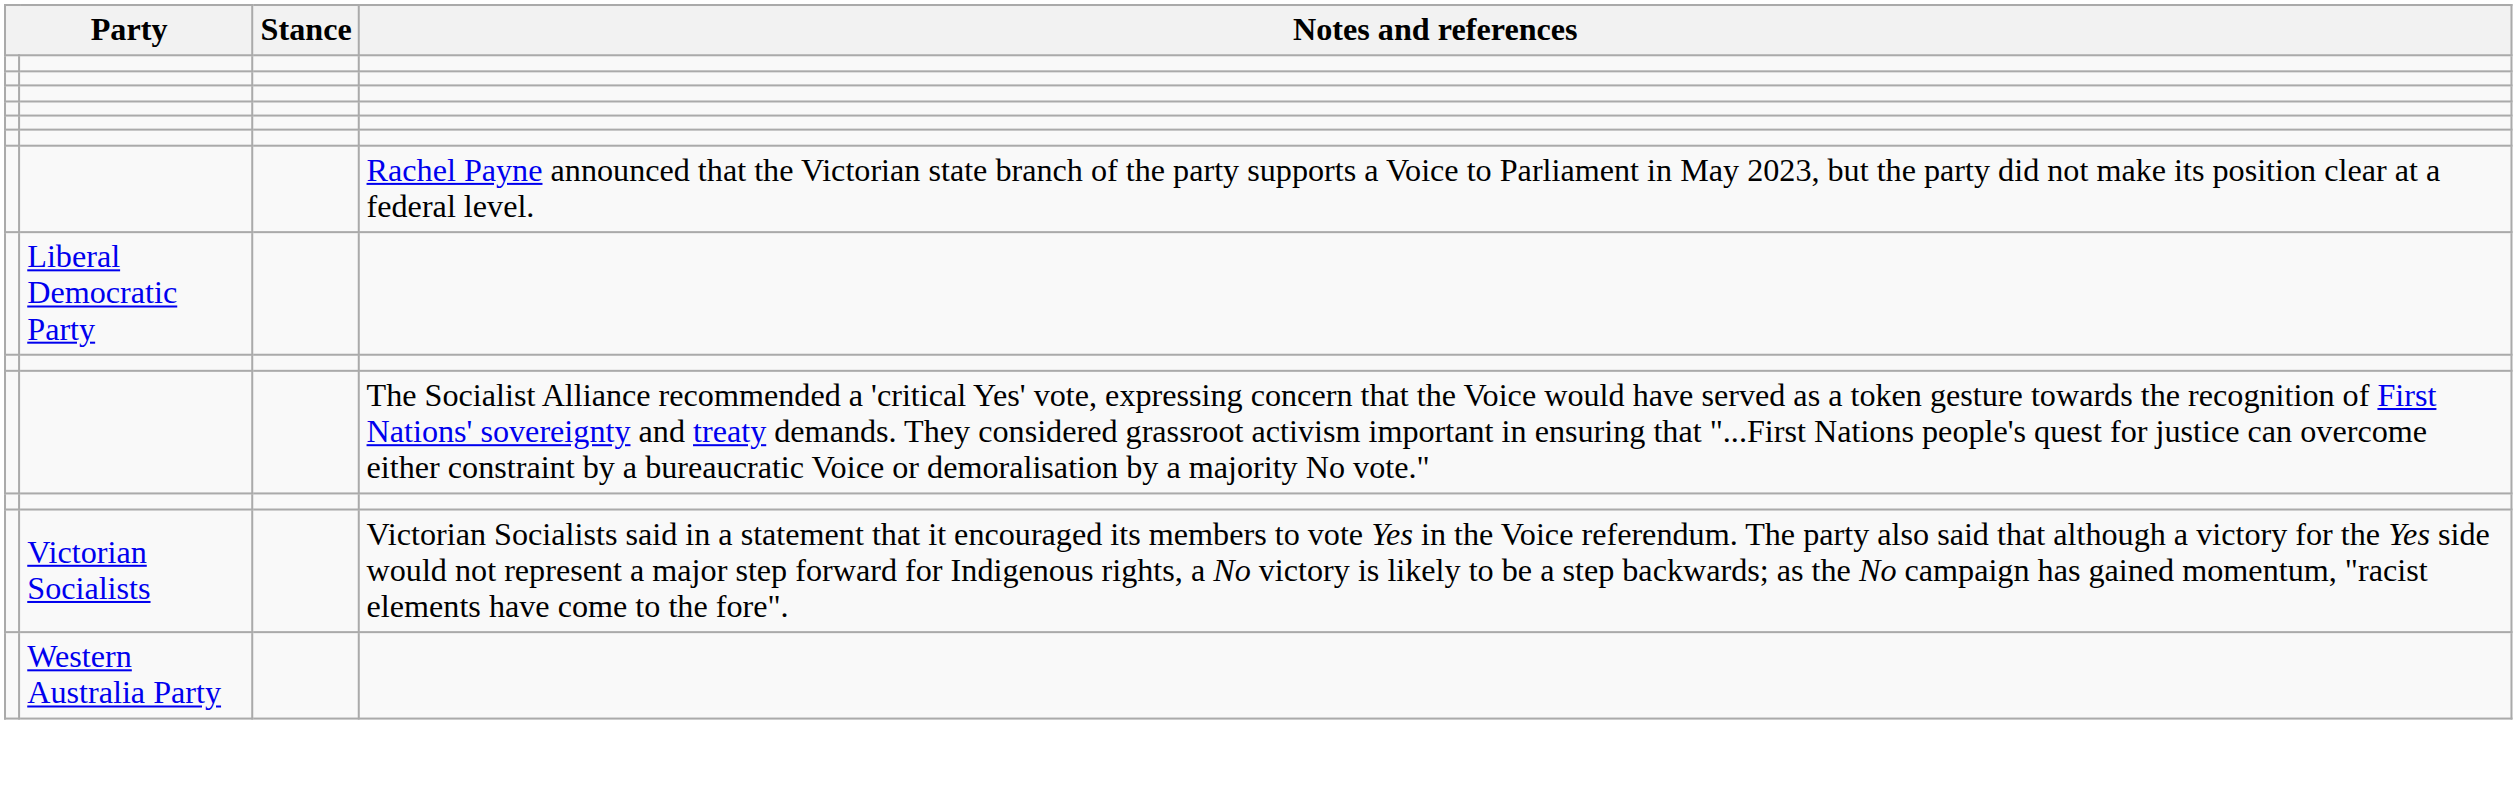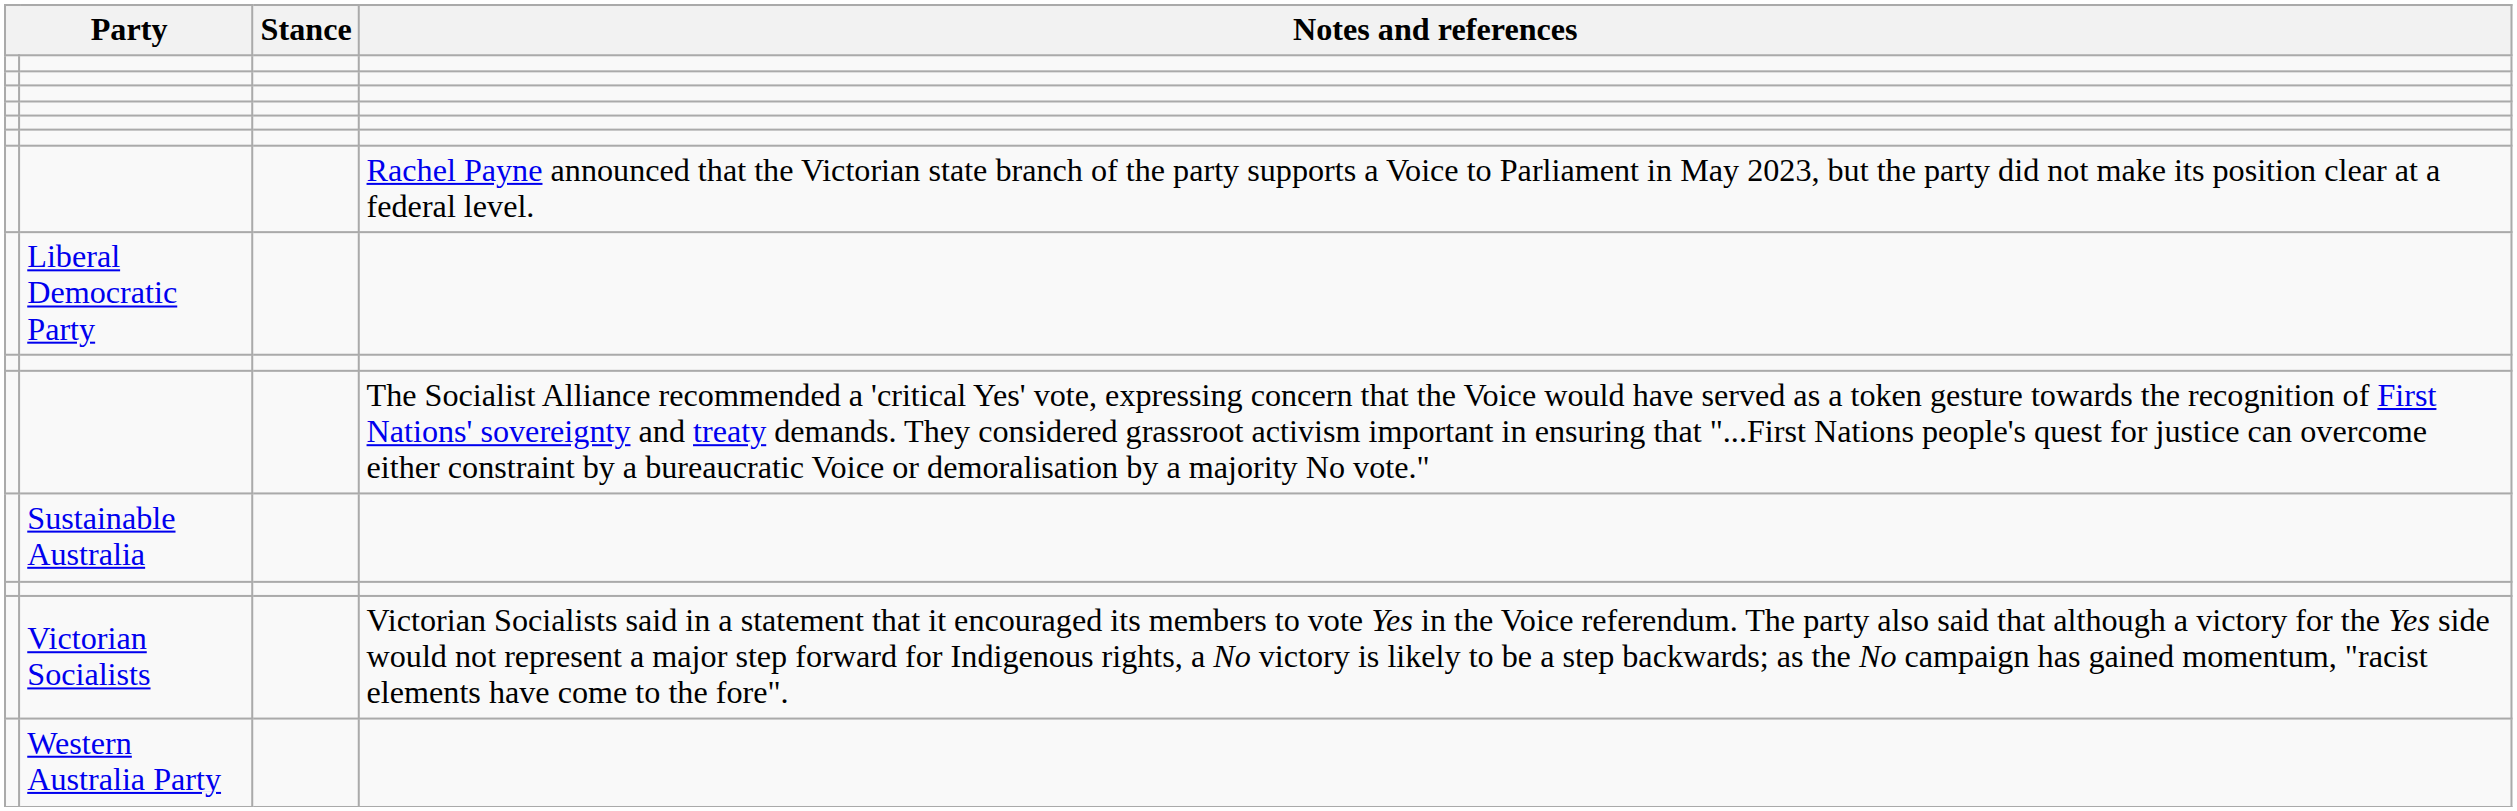+ row: Sustainable Australia
